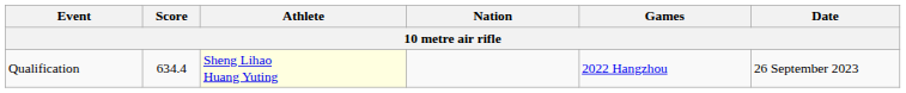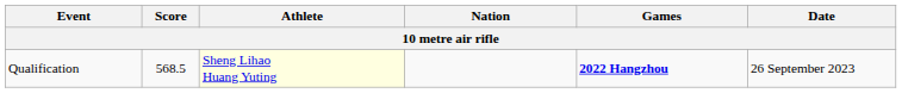Qualification | Score: 634.4 -> 568.5
Qualification | Games: normal -> bold
